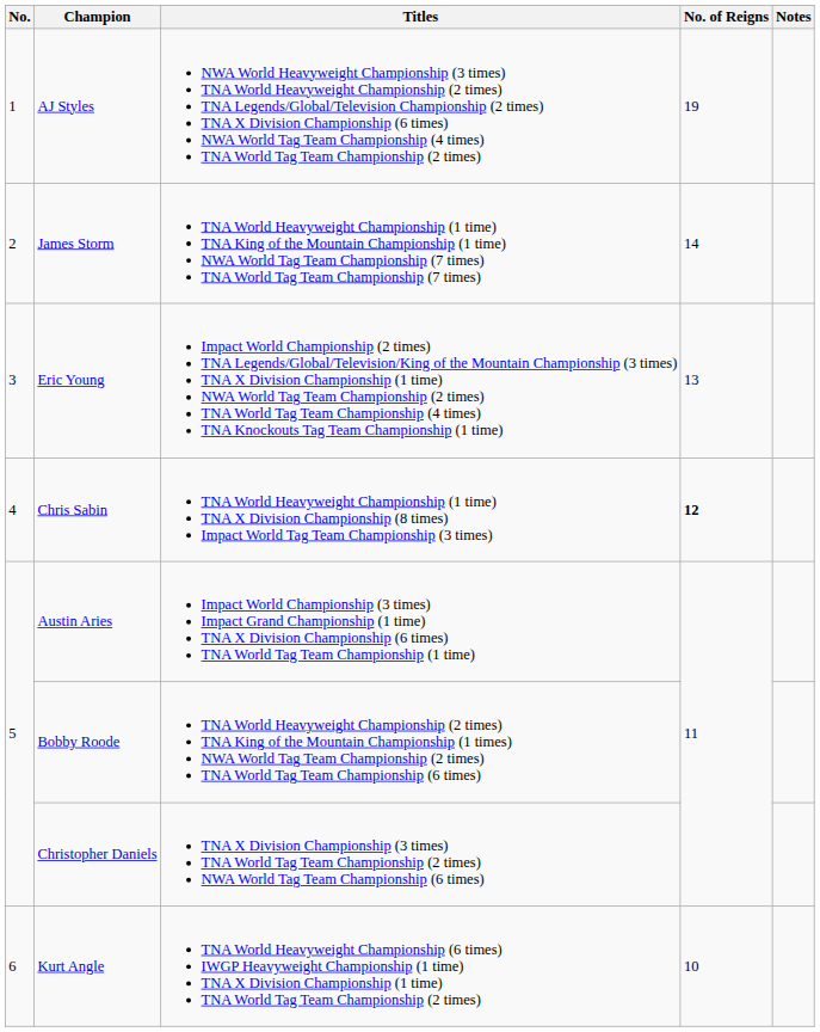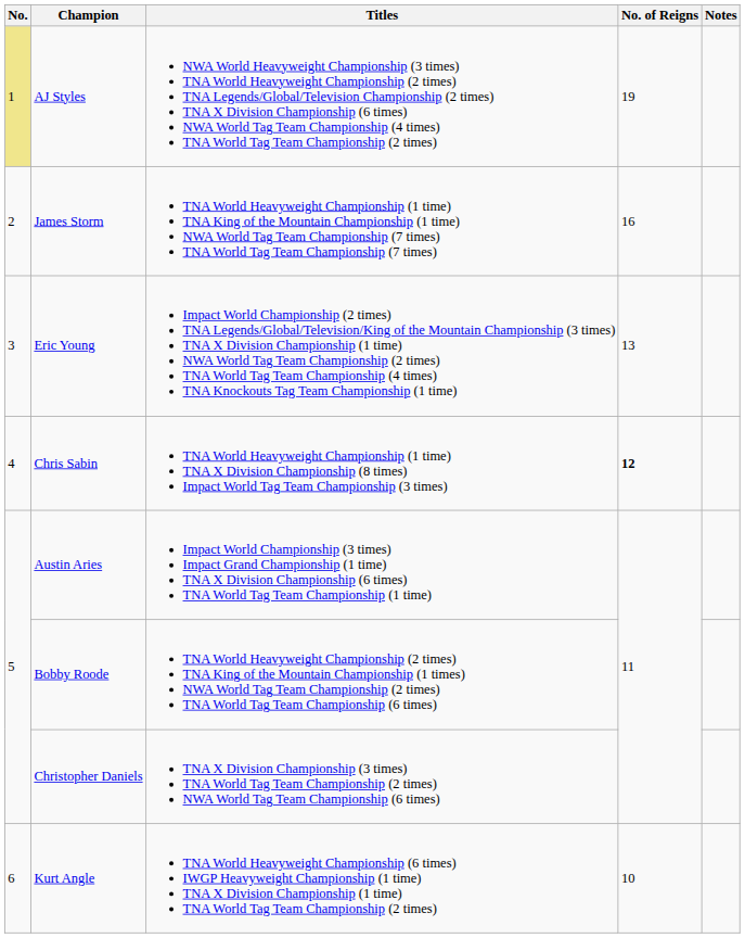AJ Styles | No.: no background -> khaki background
James Storm | No. of Reigns: 14 -> 16
